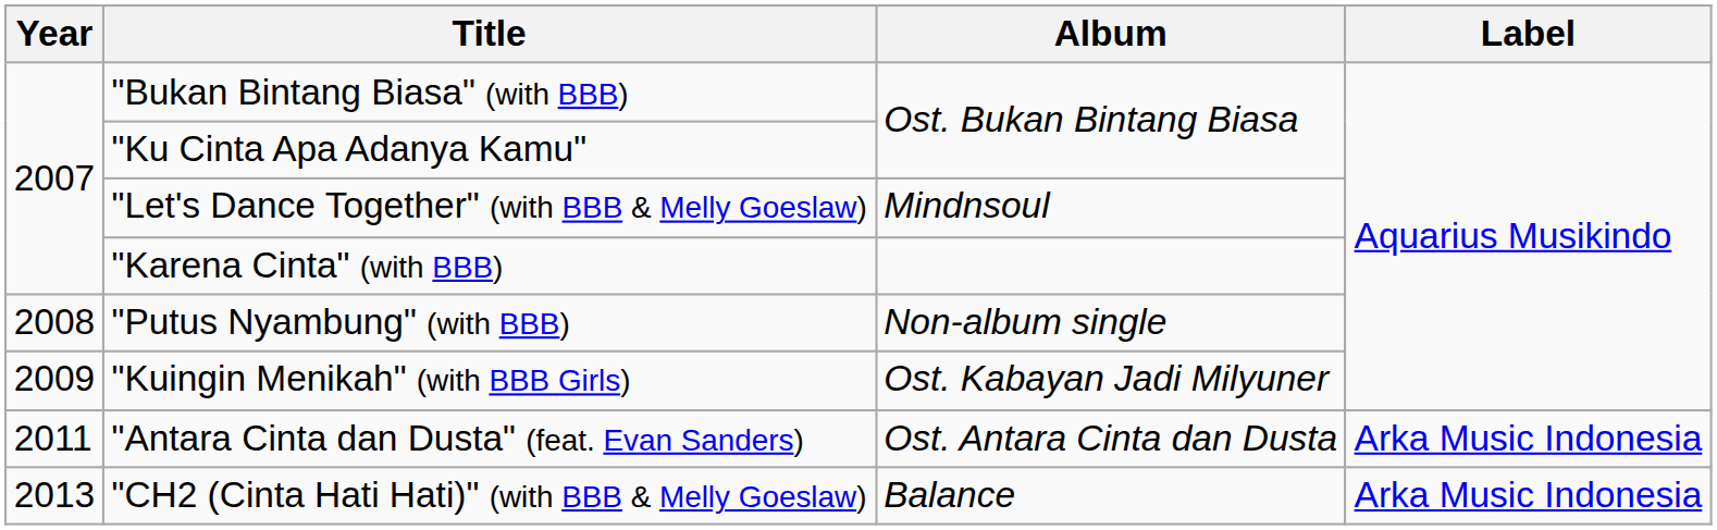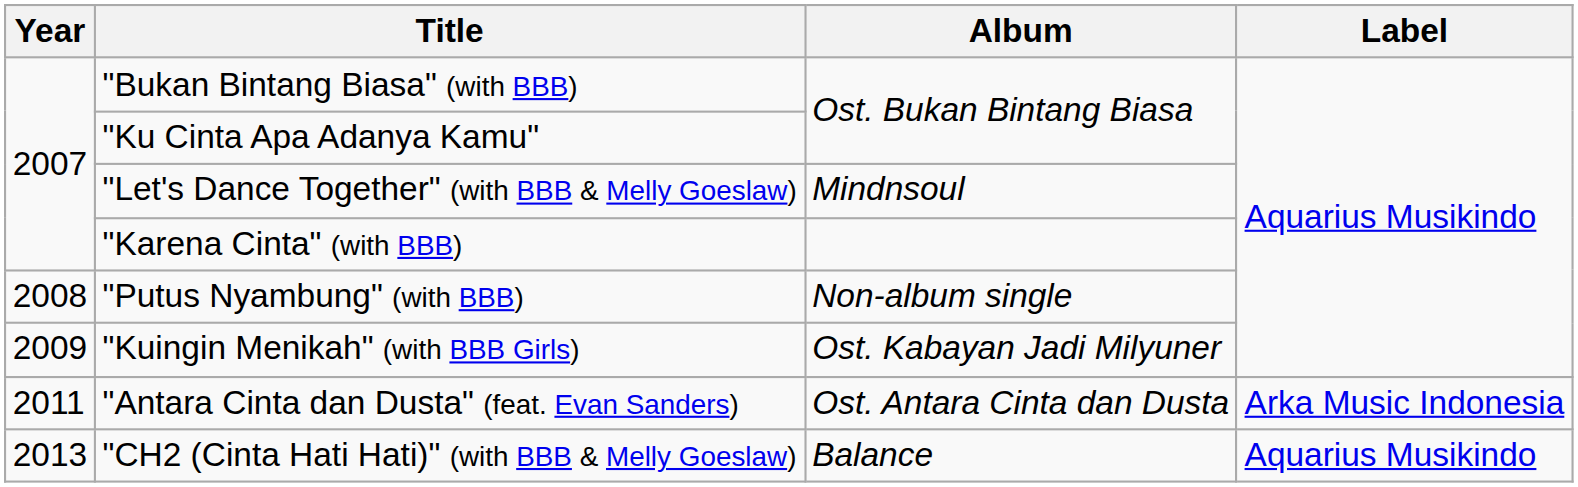"CH2 (Cinta Hati Hati)" (with BBB & Melly Goeslaw) | Label: Arka Music Indonesia -> Aquarius Musikindo
